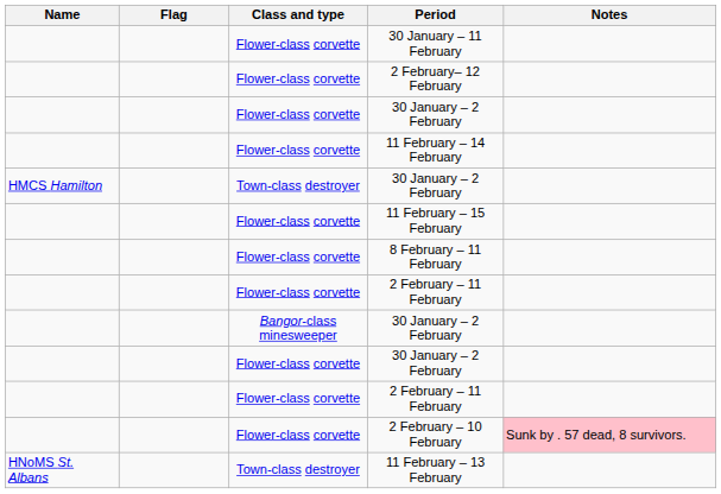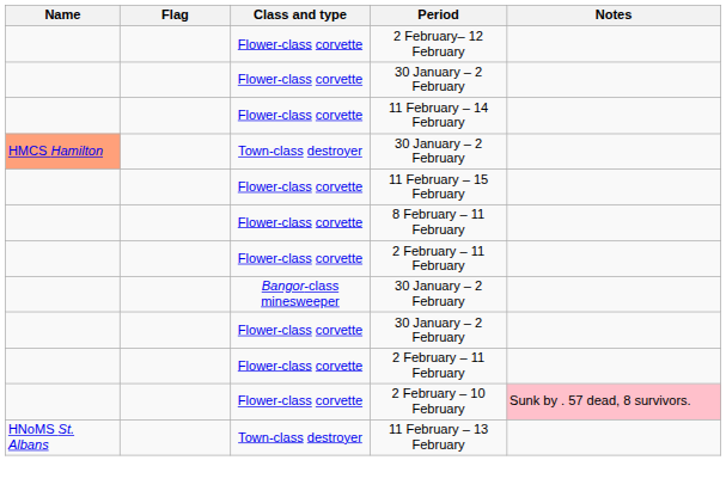- row: Flower-class corvette | 30 January – 11 February
Town-class destroyer / 30 January – 2 February | Name: no background -> lightsalmon background
